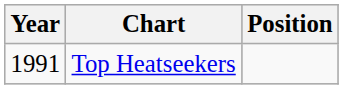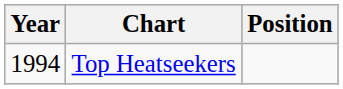Top Heatseekers | Year: 1991 -> 1994
